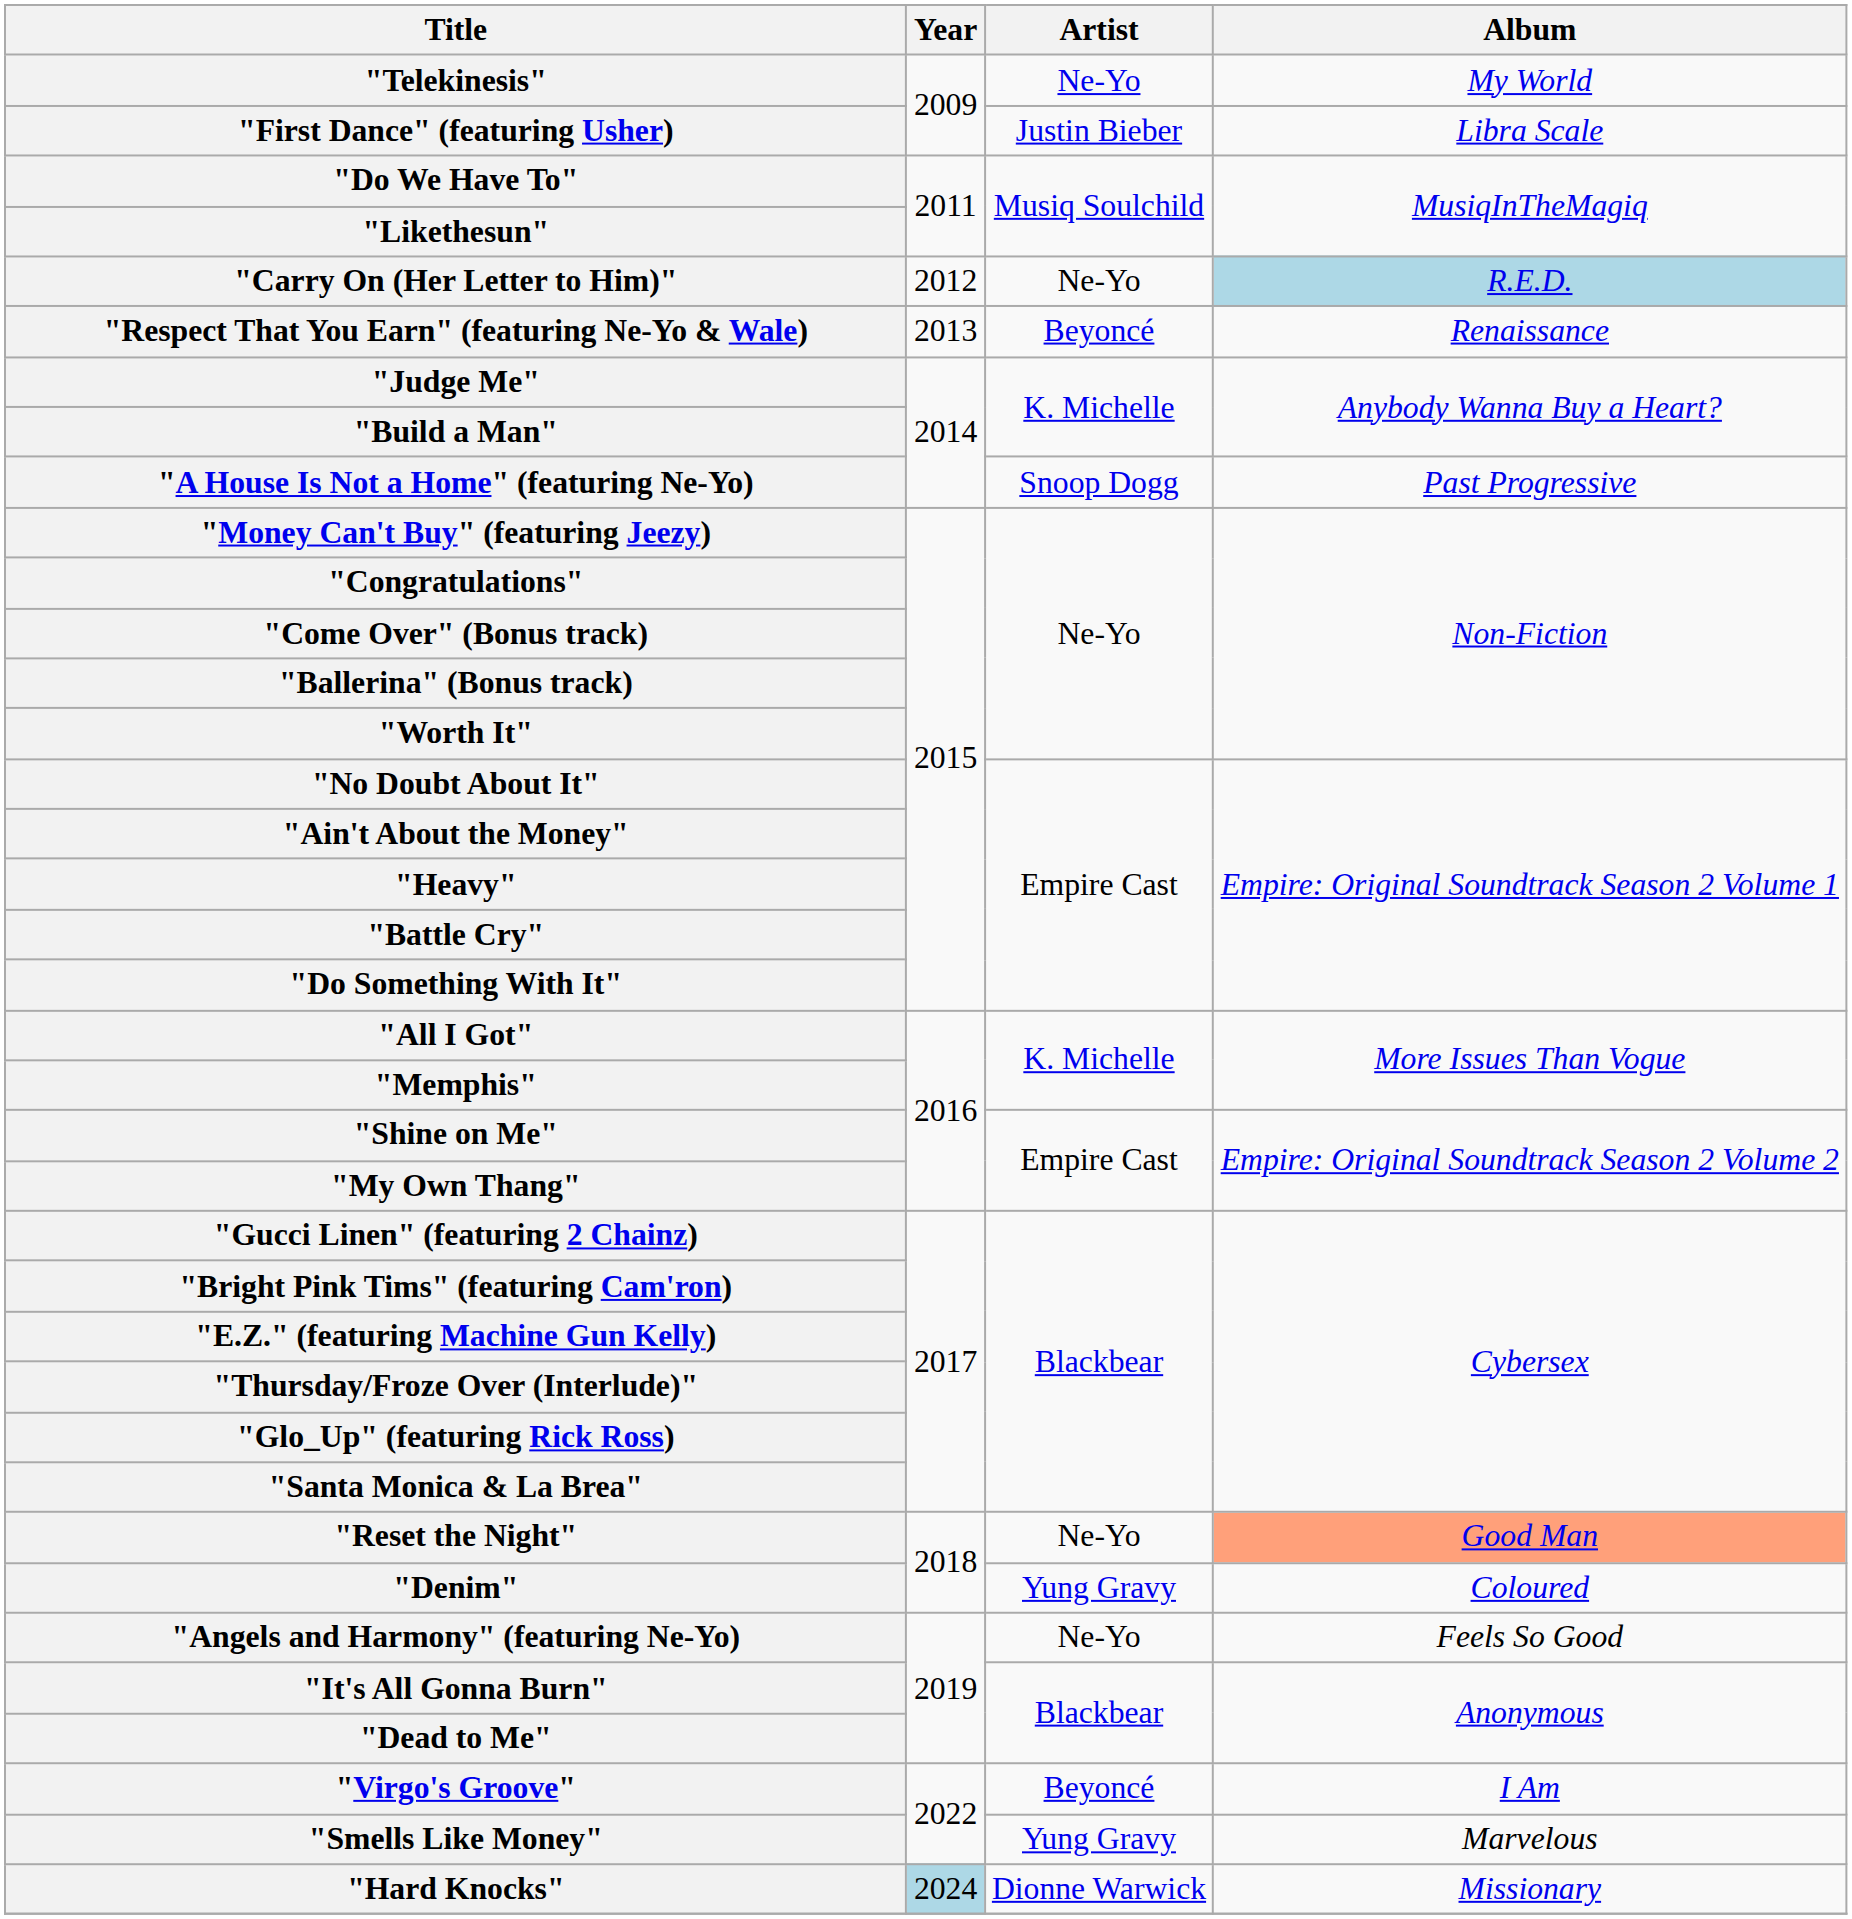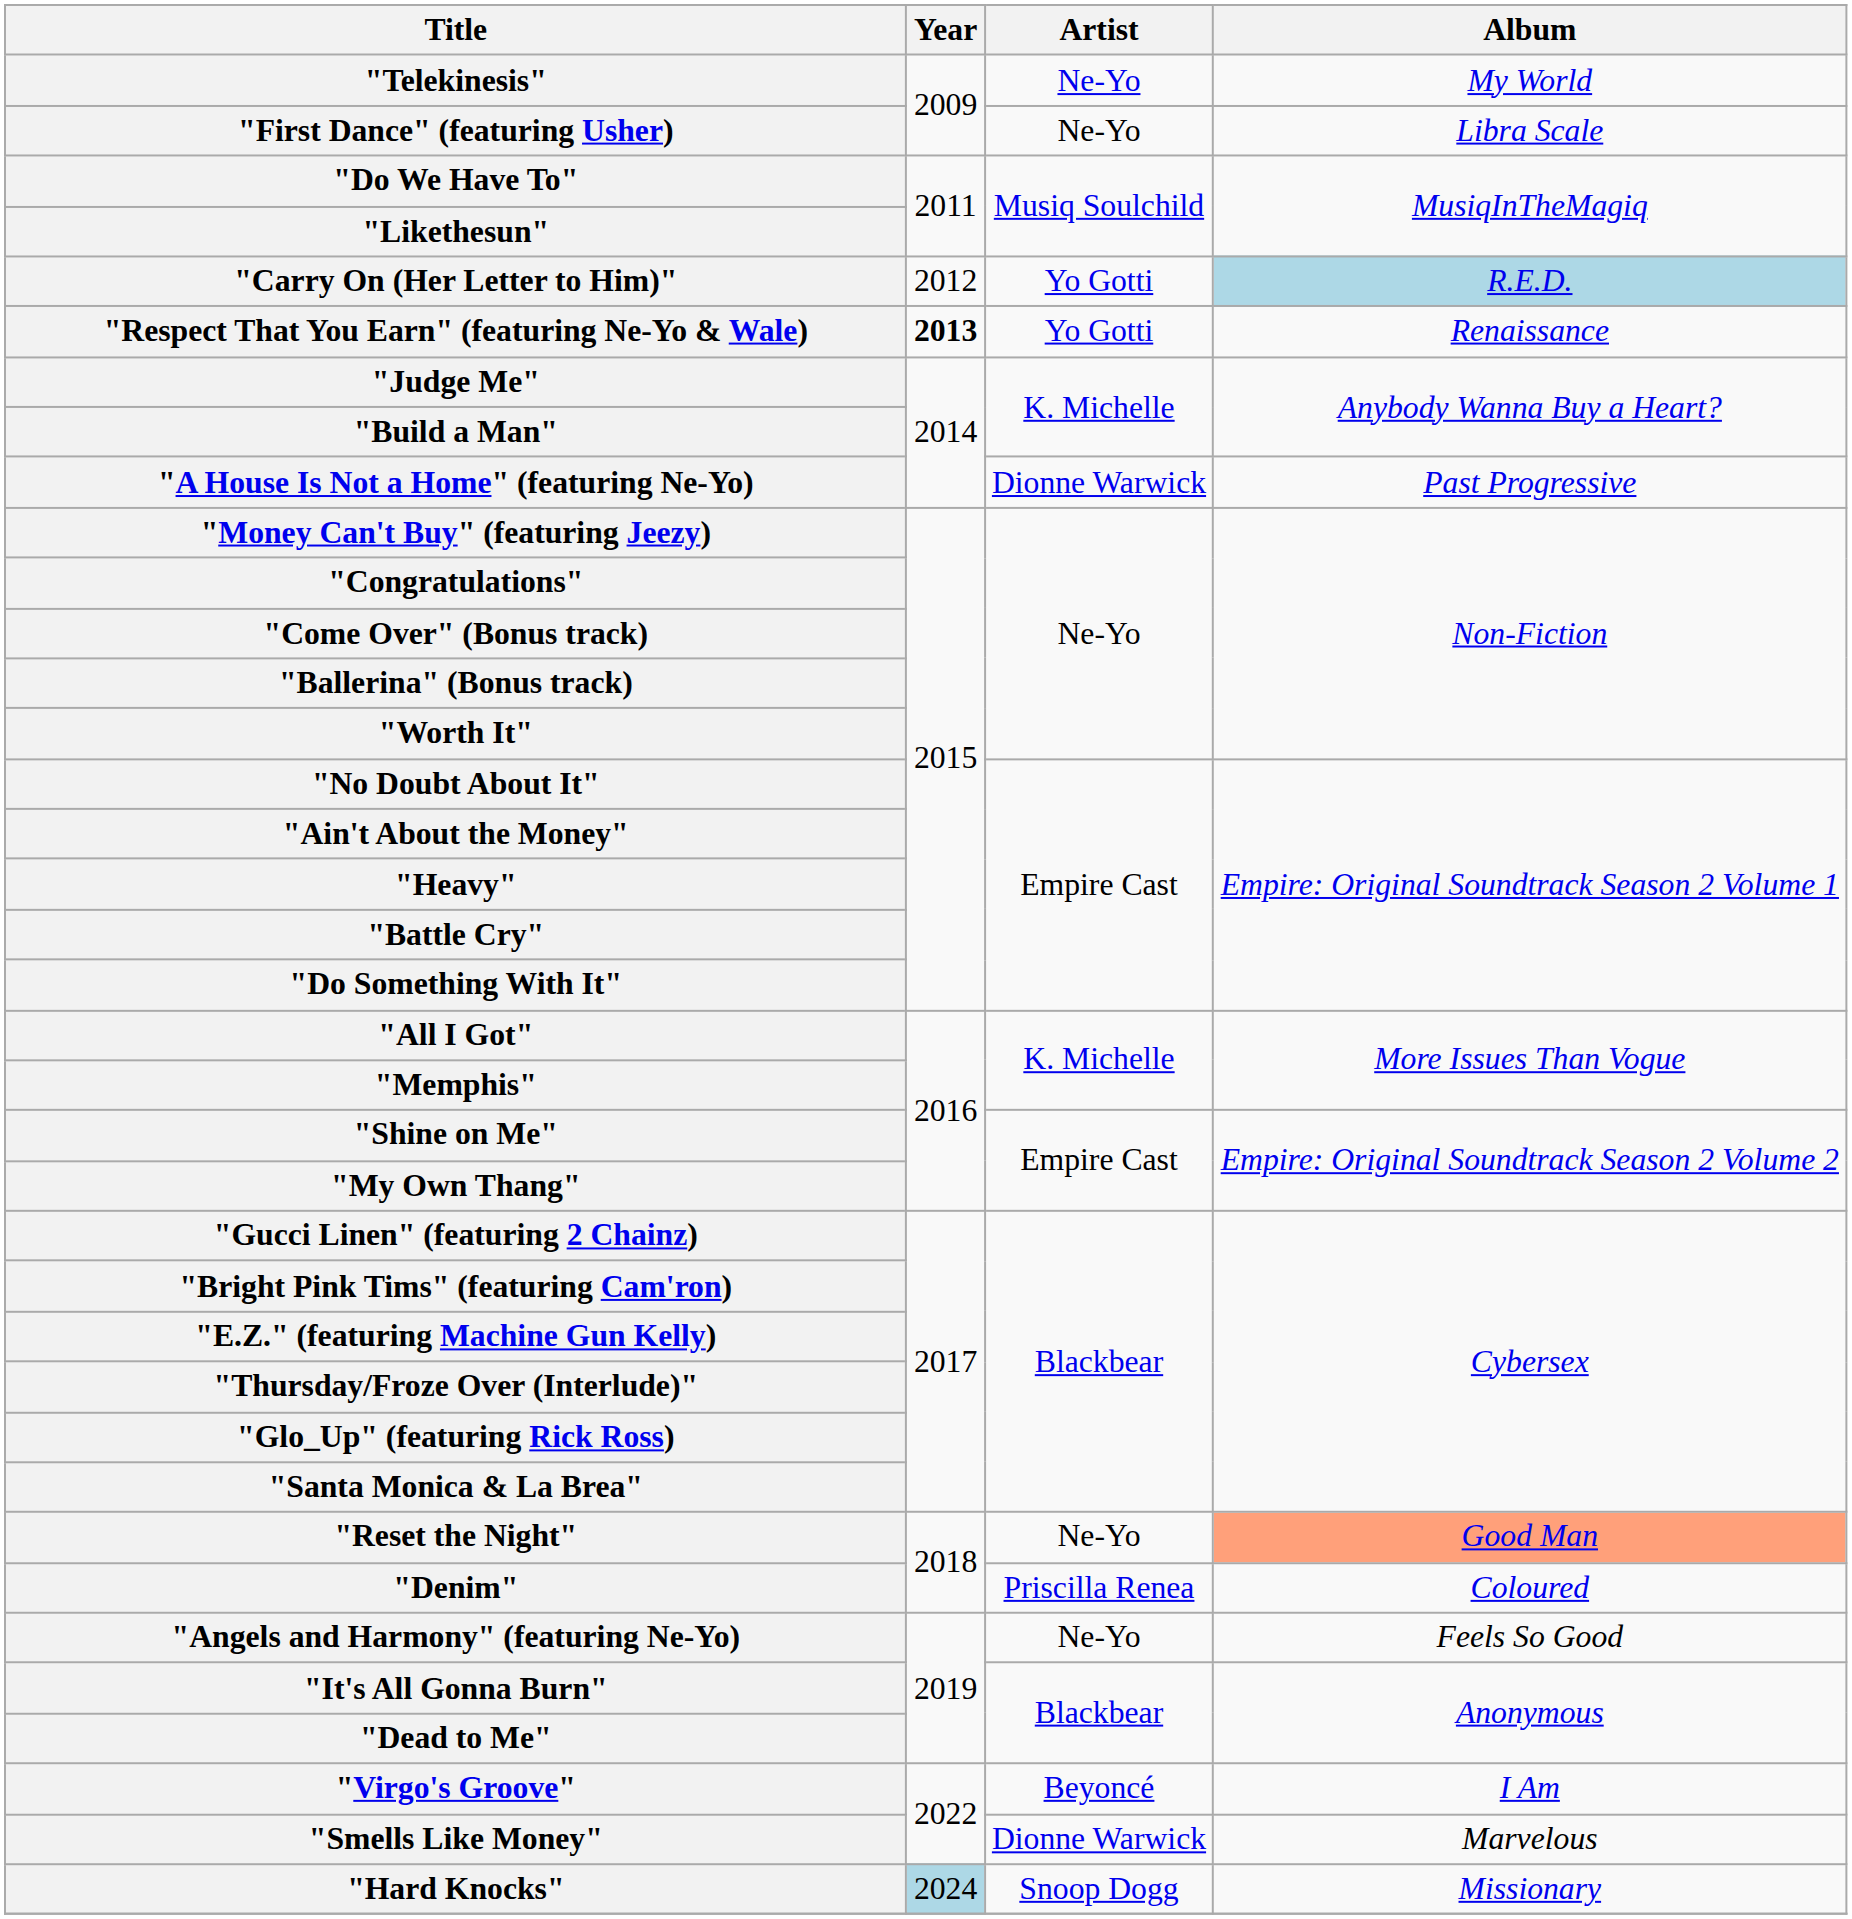"First Dance" (featuring Usher) | Artist: Justin Bieber -> Ne-Yo
"Carry On (Her Letter to Him)" | Artist: Ne-Yo -> Yo Gotti
"Respect That You Earn" (featuring Ne-Yo & Wale) | Year: normal -> bold
"Respect That You Earn" (featuring Ne-Yo & Wale) | Artist: Beyoncé -> Yo Gotti
"A House Is Not a Home" (featuring Ne-Yo) | Artist: Snoop Dogg -> Dionne Warwick
"Denim" | Artist: Yung Gravy -> Priscilla Renea
"Smells Like Money" | Artist: Yung Gravy -> Dionne Warwick
"Hard Knocks" | Artist: Dionne Warwick -> Snoop Dogg
